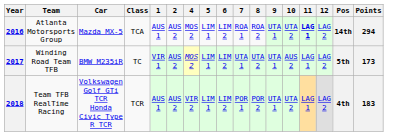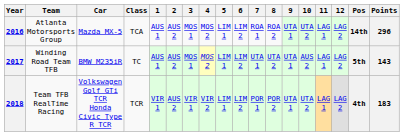+ column: 3 | MOS 1 | MOS 1 | VIR 1
2016 | 11: bold -> normal
2016 | Points: 294 -> 296
2017 | 1: VIR 1 -> AUS 1
2017 | Points: 173 -> 143
2018 | 1: AUS 1 -> VIR 1
